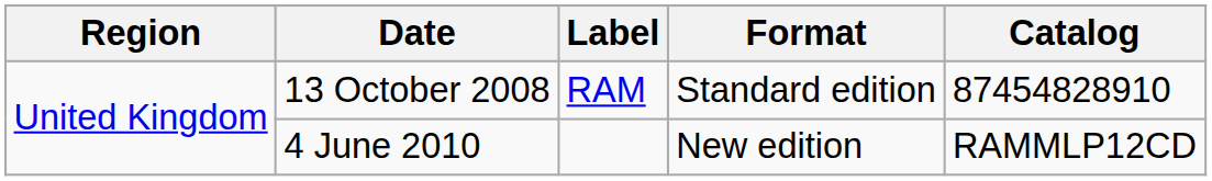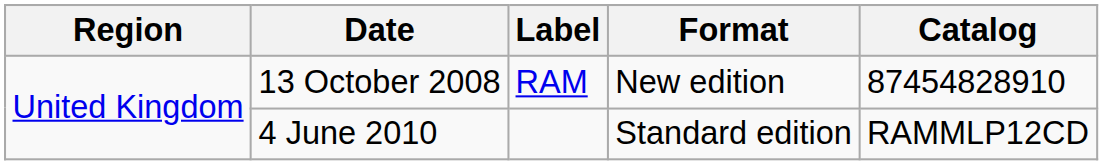13 October 2008 | Format: Standard edition -> New edition
4 June 2010 | Format: New edition -> Standard edition
